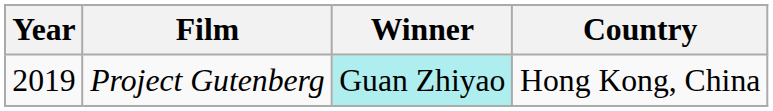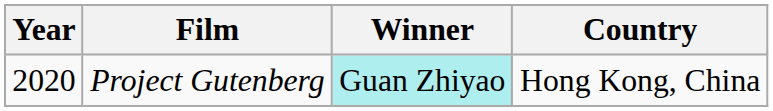Project Gutenberg | Year: 2019 -> 2020
